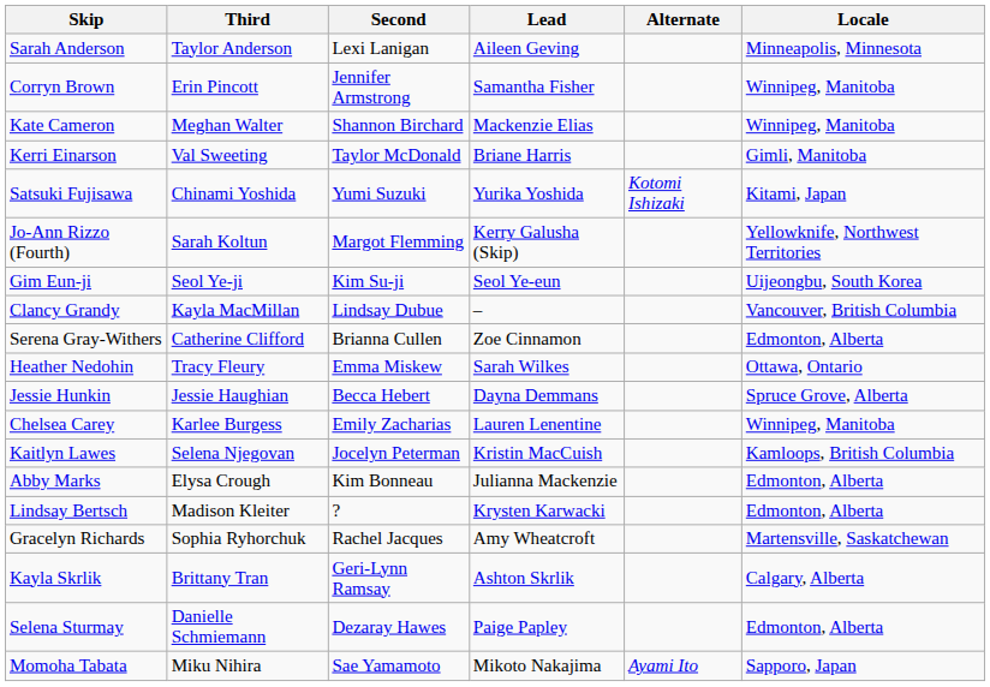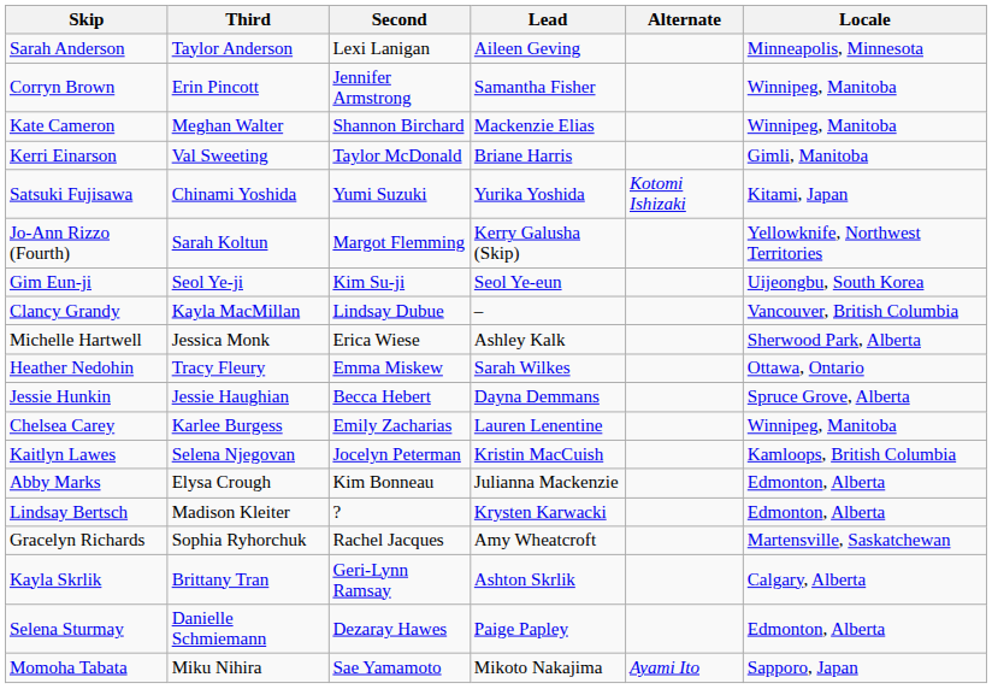- row: Serena Gray-Withers | Catherine Clifford | Brianna Cullen | Zoe Cinnamon | Edmonton, Alberta
+ row: Michelle Hartwell | Jessica Monk | Erica Wiese | Ashley Kalk | Sherwood Park, Alberta
